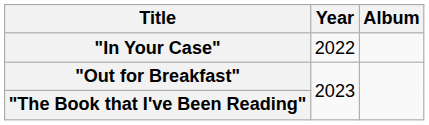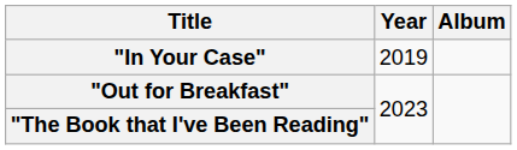"In Your Case" | Year: 2022 -> 2019
